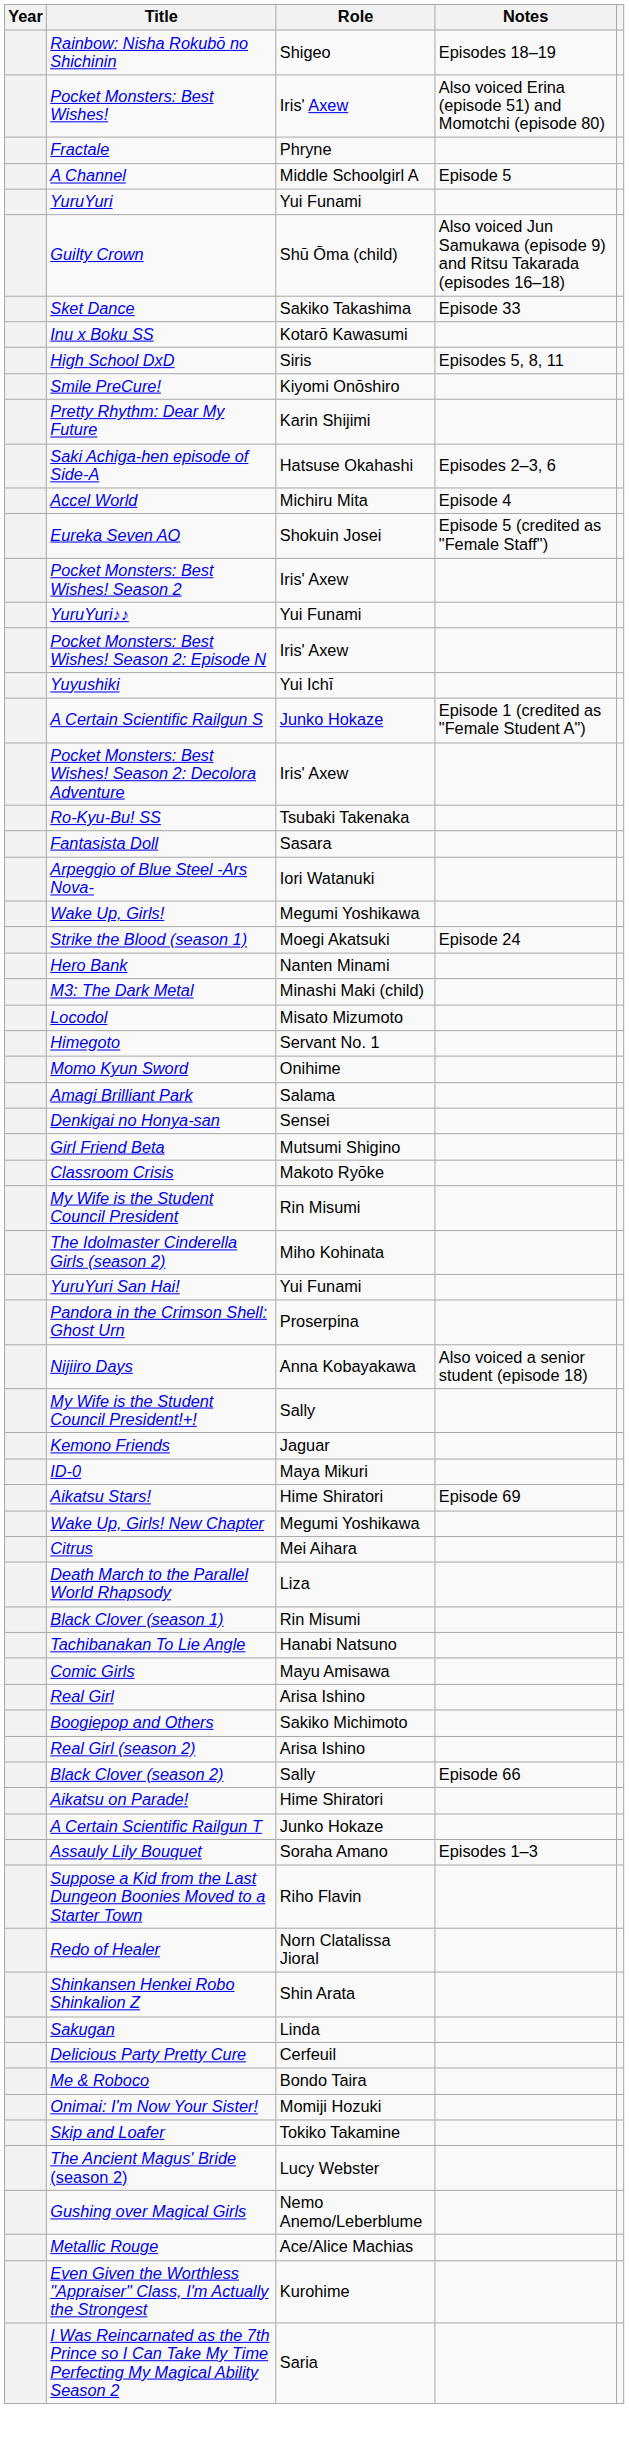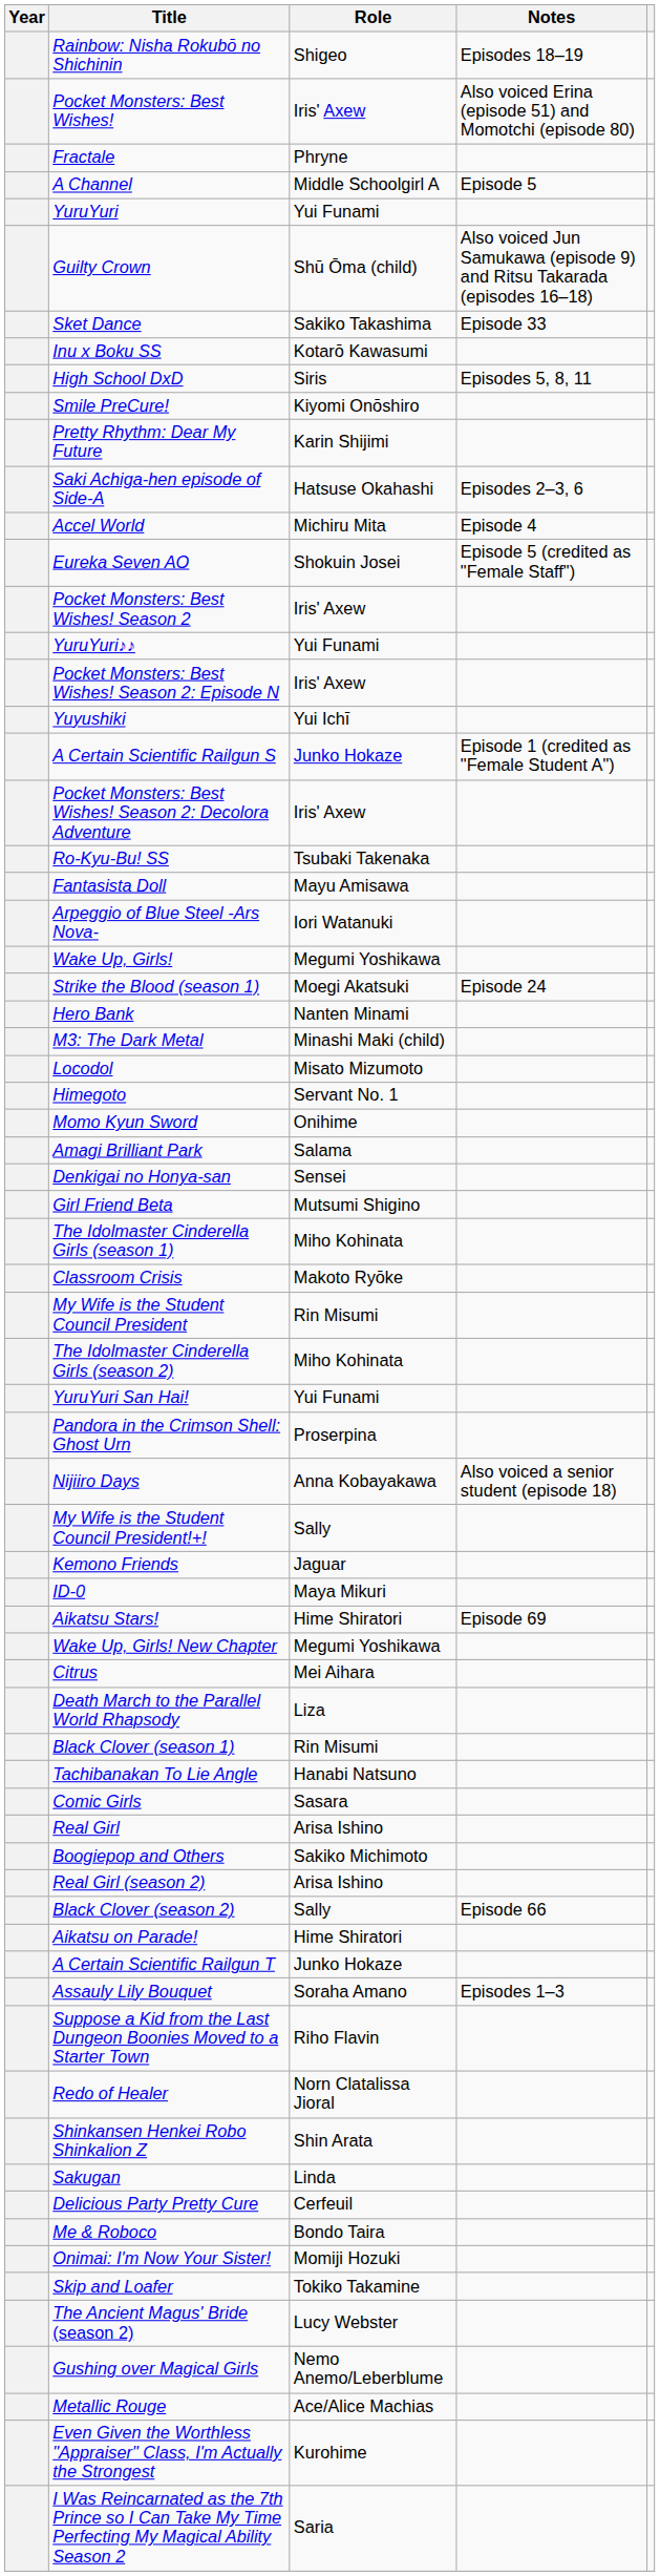Fantasista Doll | Role: Sasara -> Mayu Amisawa
+ row: The Idolmaster Cinderella Girls (season 1) | Miho Kohinata
Comic Girls | Role: Mayu Amisawa -> Sasara
